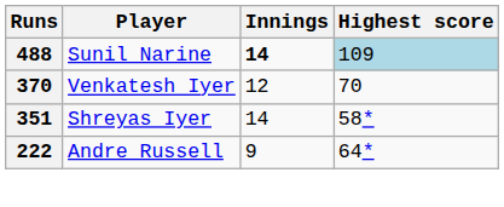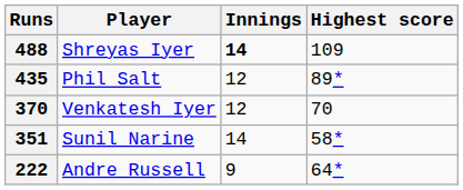488 | Player: Sunil Narine -> Shreyas Iyer
488 | Highest score: lightblue background -> no background
+ row: 435 | Phil Salt | 12 | 89*
351 | Player: Shreyas Iyer -> Sunil Narine
